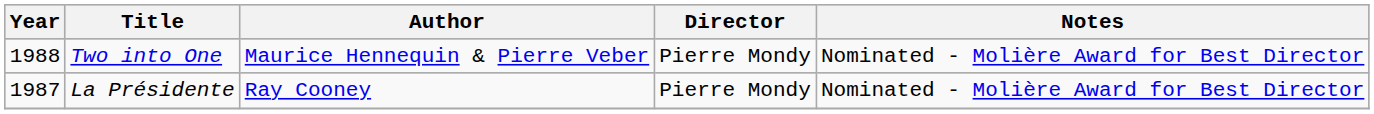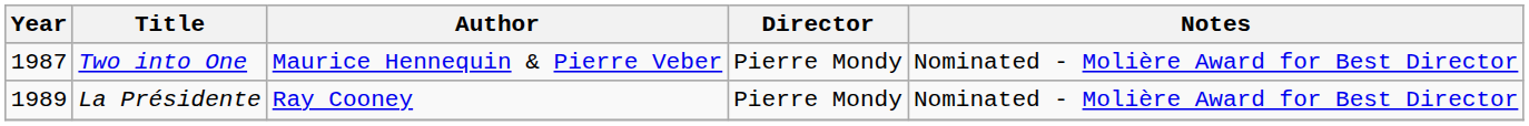Two into One | Year: 1988 -> 1987
La Présidente | Year: 1987 -> 1989
